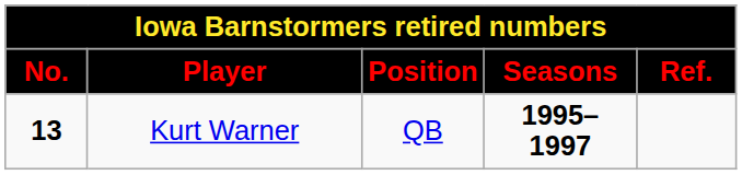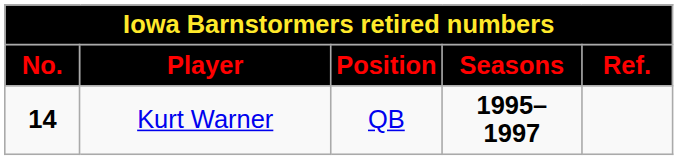Kurt Warner | No.: 13 -> 14
